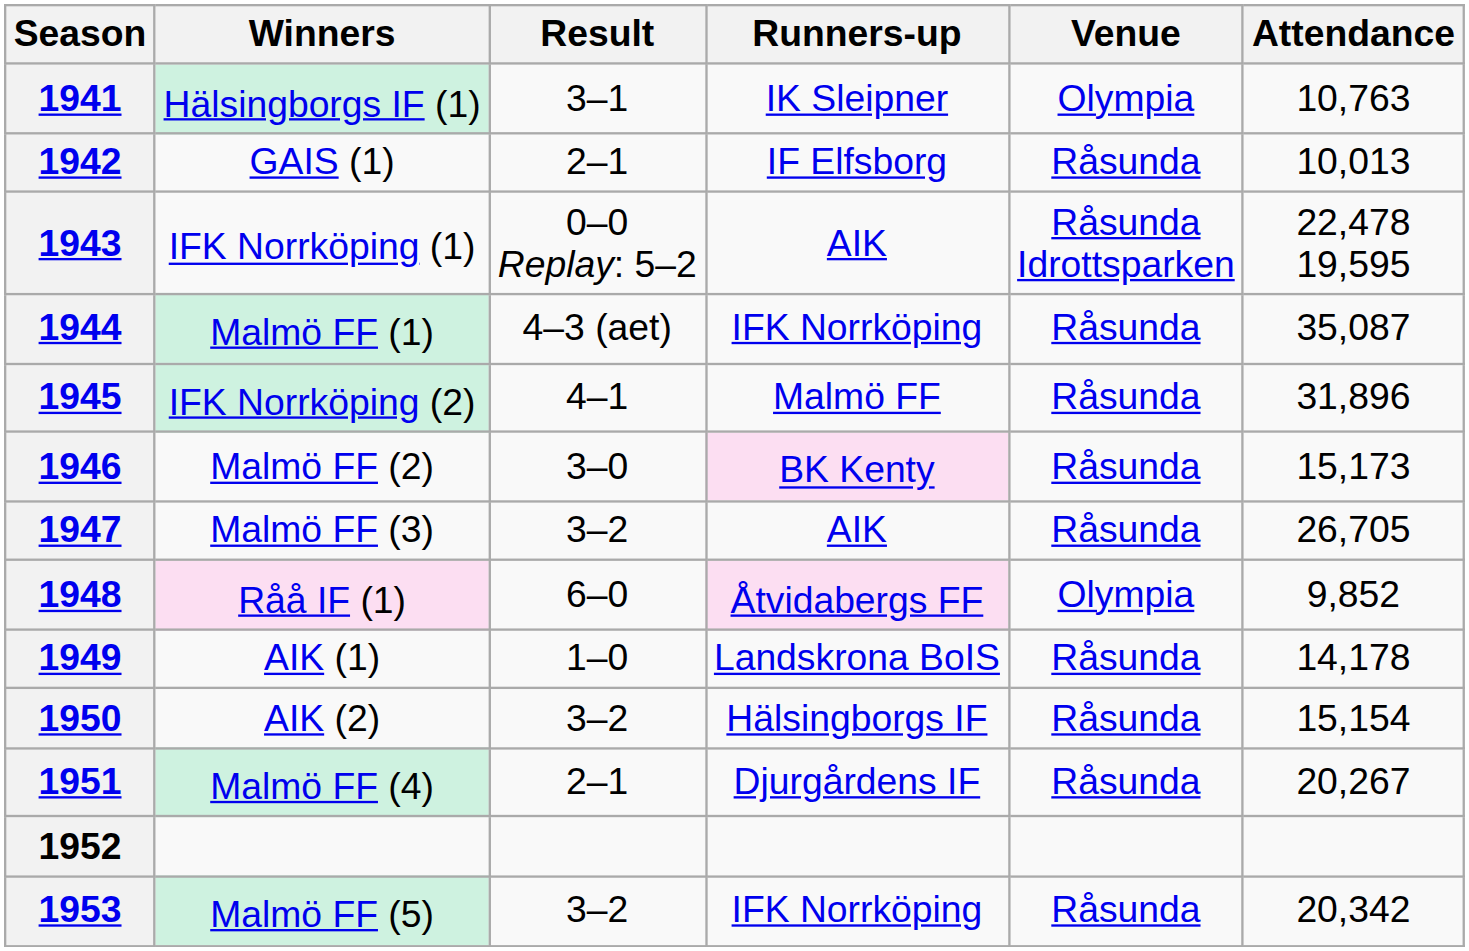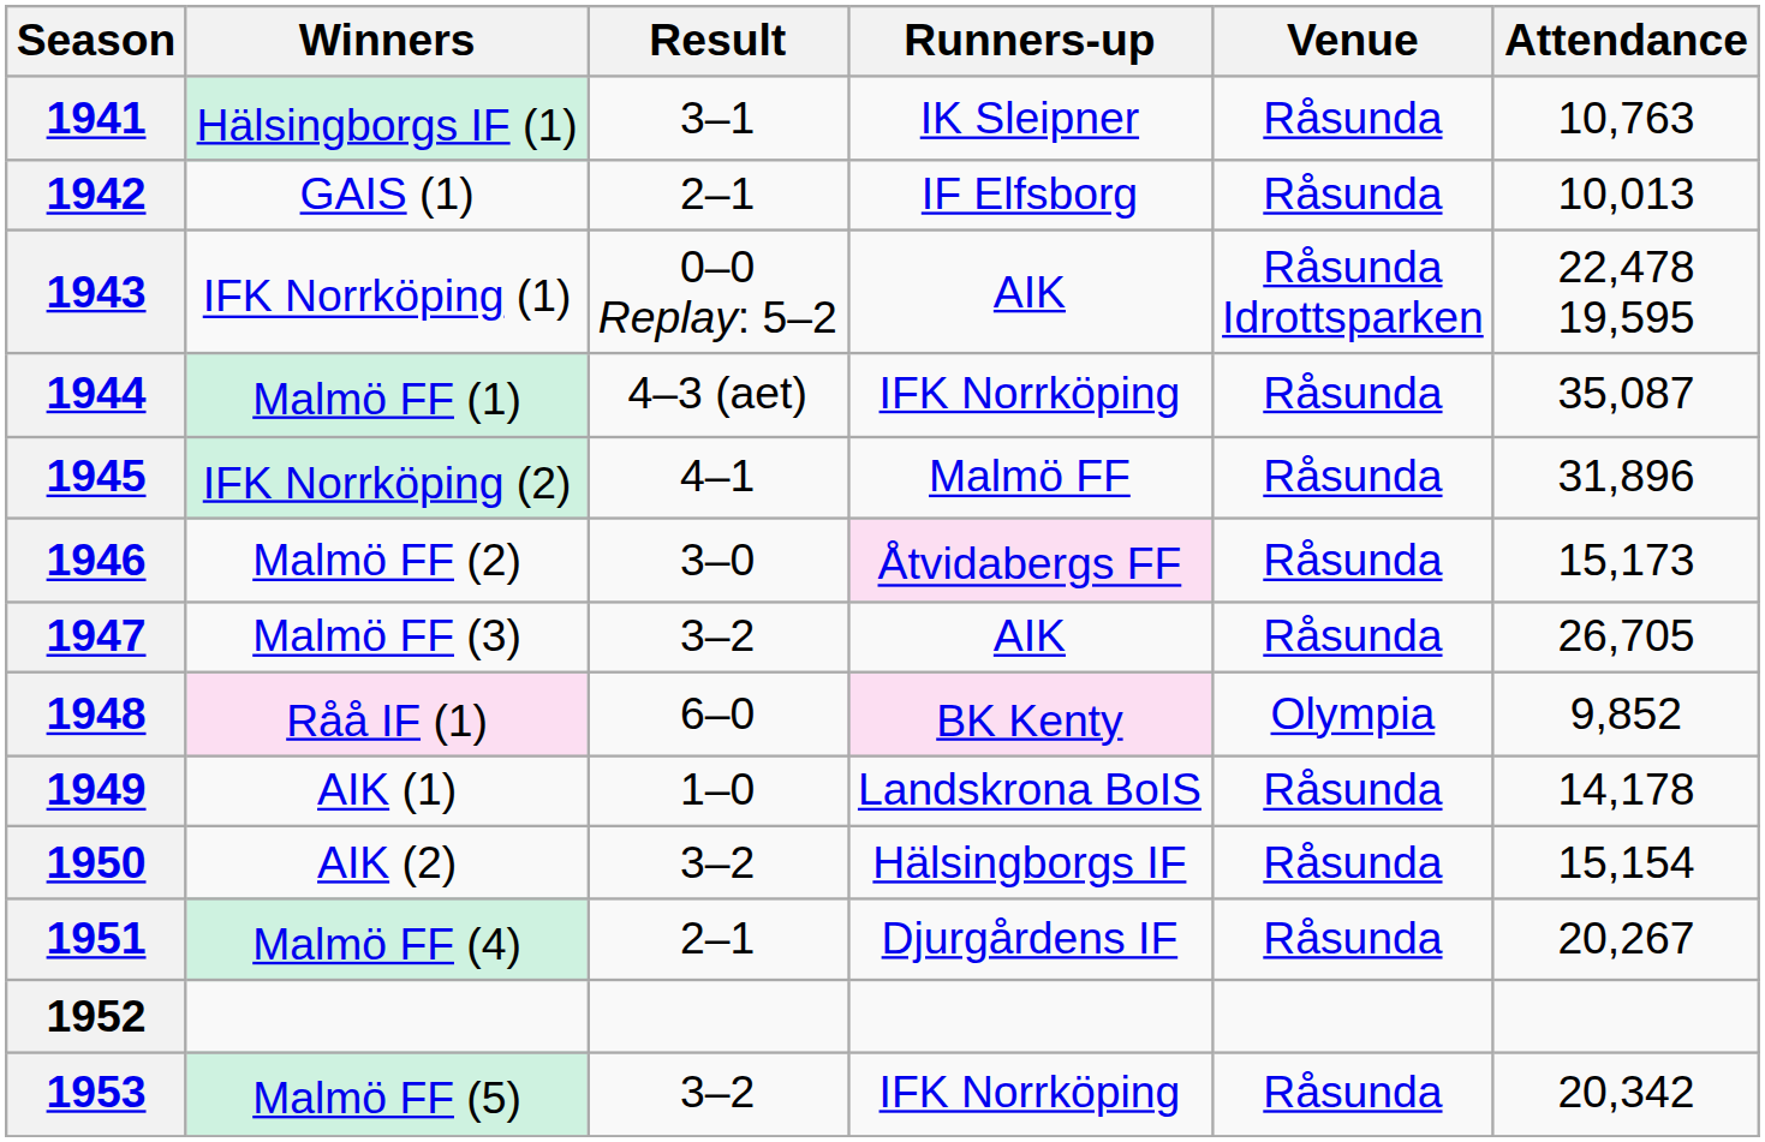1941 | Venue: Olympia -> Råsunda
1946 | Runners-up: BK Kenty -> Åtvidabergs FF
1948 | Runners-up: Åtvidabergs FF -> BK Kenty
